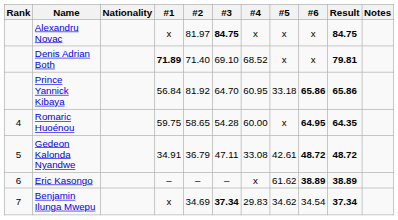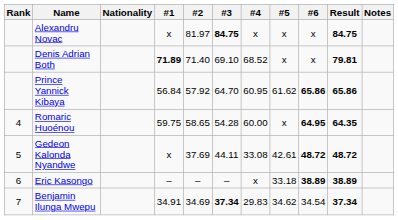Prince Yannick Kibaya | #2: 81.92 -> 57.92
Prince Yannick Kibaya | #5: 33.18 -> 61.62
Gedeon Kalonda Nyandwe | #1: 34.91 -> x
Gedeon Kalonda Nyandwe | #2: 36.79 -> 37.69
Gedeon Kalonda Nyandwe | #3: 47.11 -> 44.11
Eric Kasongo | #5: 61.62 -> 33.18
Benjamin Ilunga Mwepu | #1: x -> 34.91
